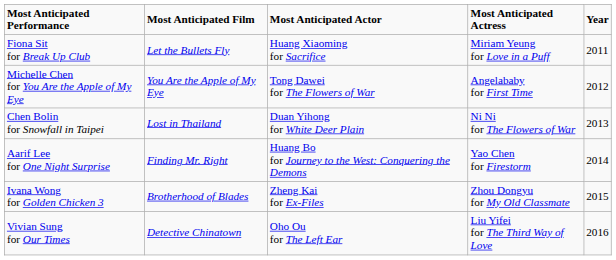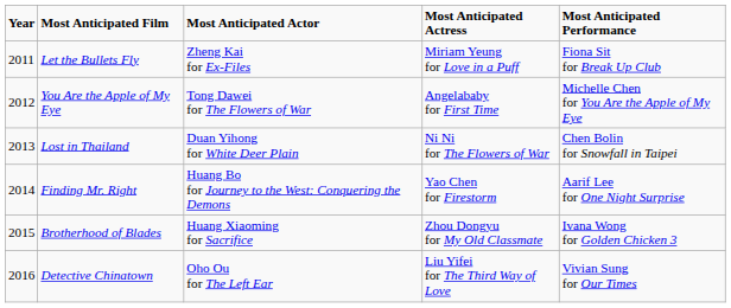columns swapped: Year <-> Most Anticipated Performance
Let the Bullets Fly | Most Anticipated Actor: Huang Xiaoming for Sacrifice -> Zheng Kai for Ex-Files
Brotherhood of Blades | Most Anticipated Actor: Zheng Kai for Ex-Files -> Huang Xiaoming for Sacrifice
